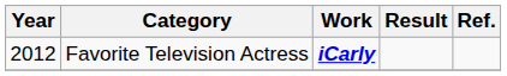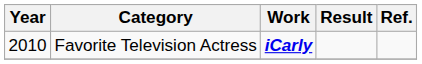Favorite Television Actress | Year: 2012 -> 2010
